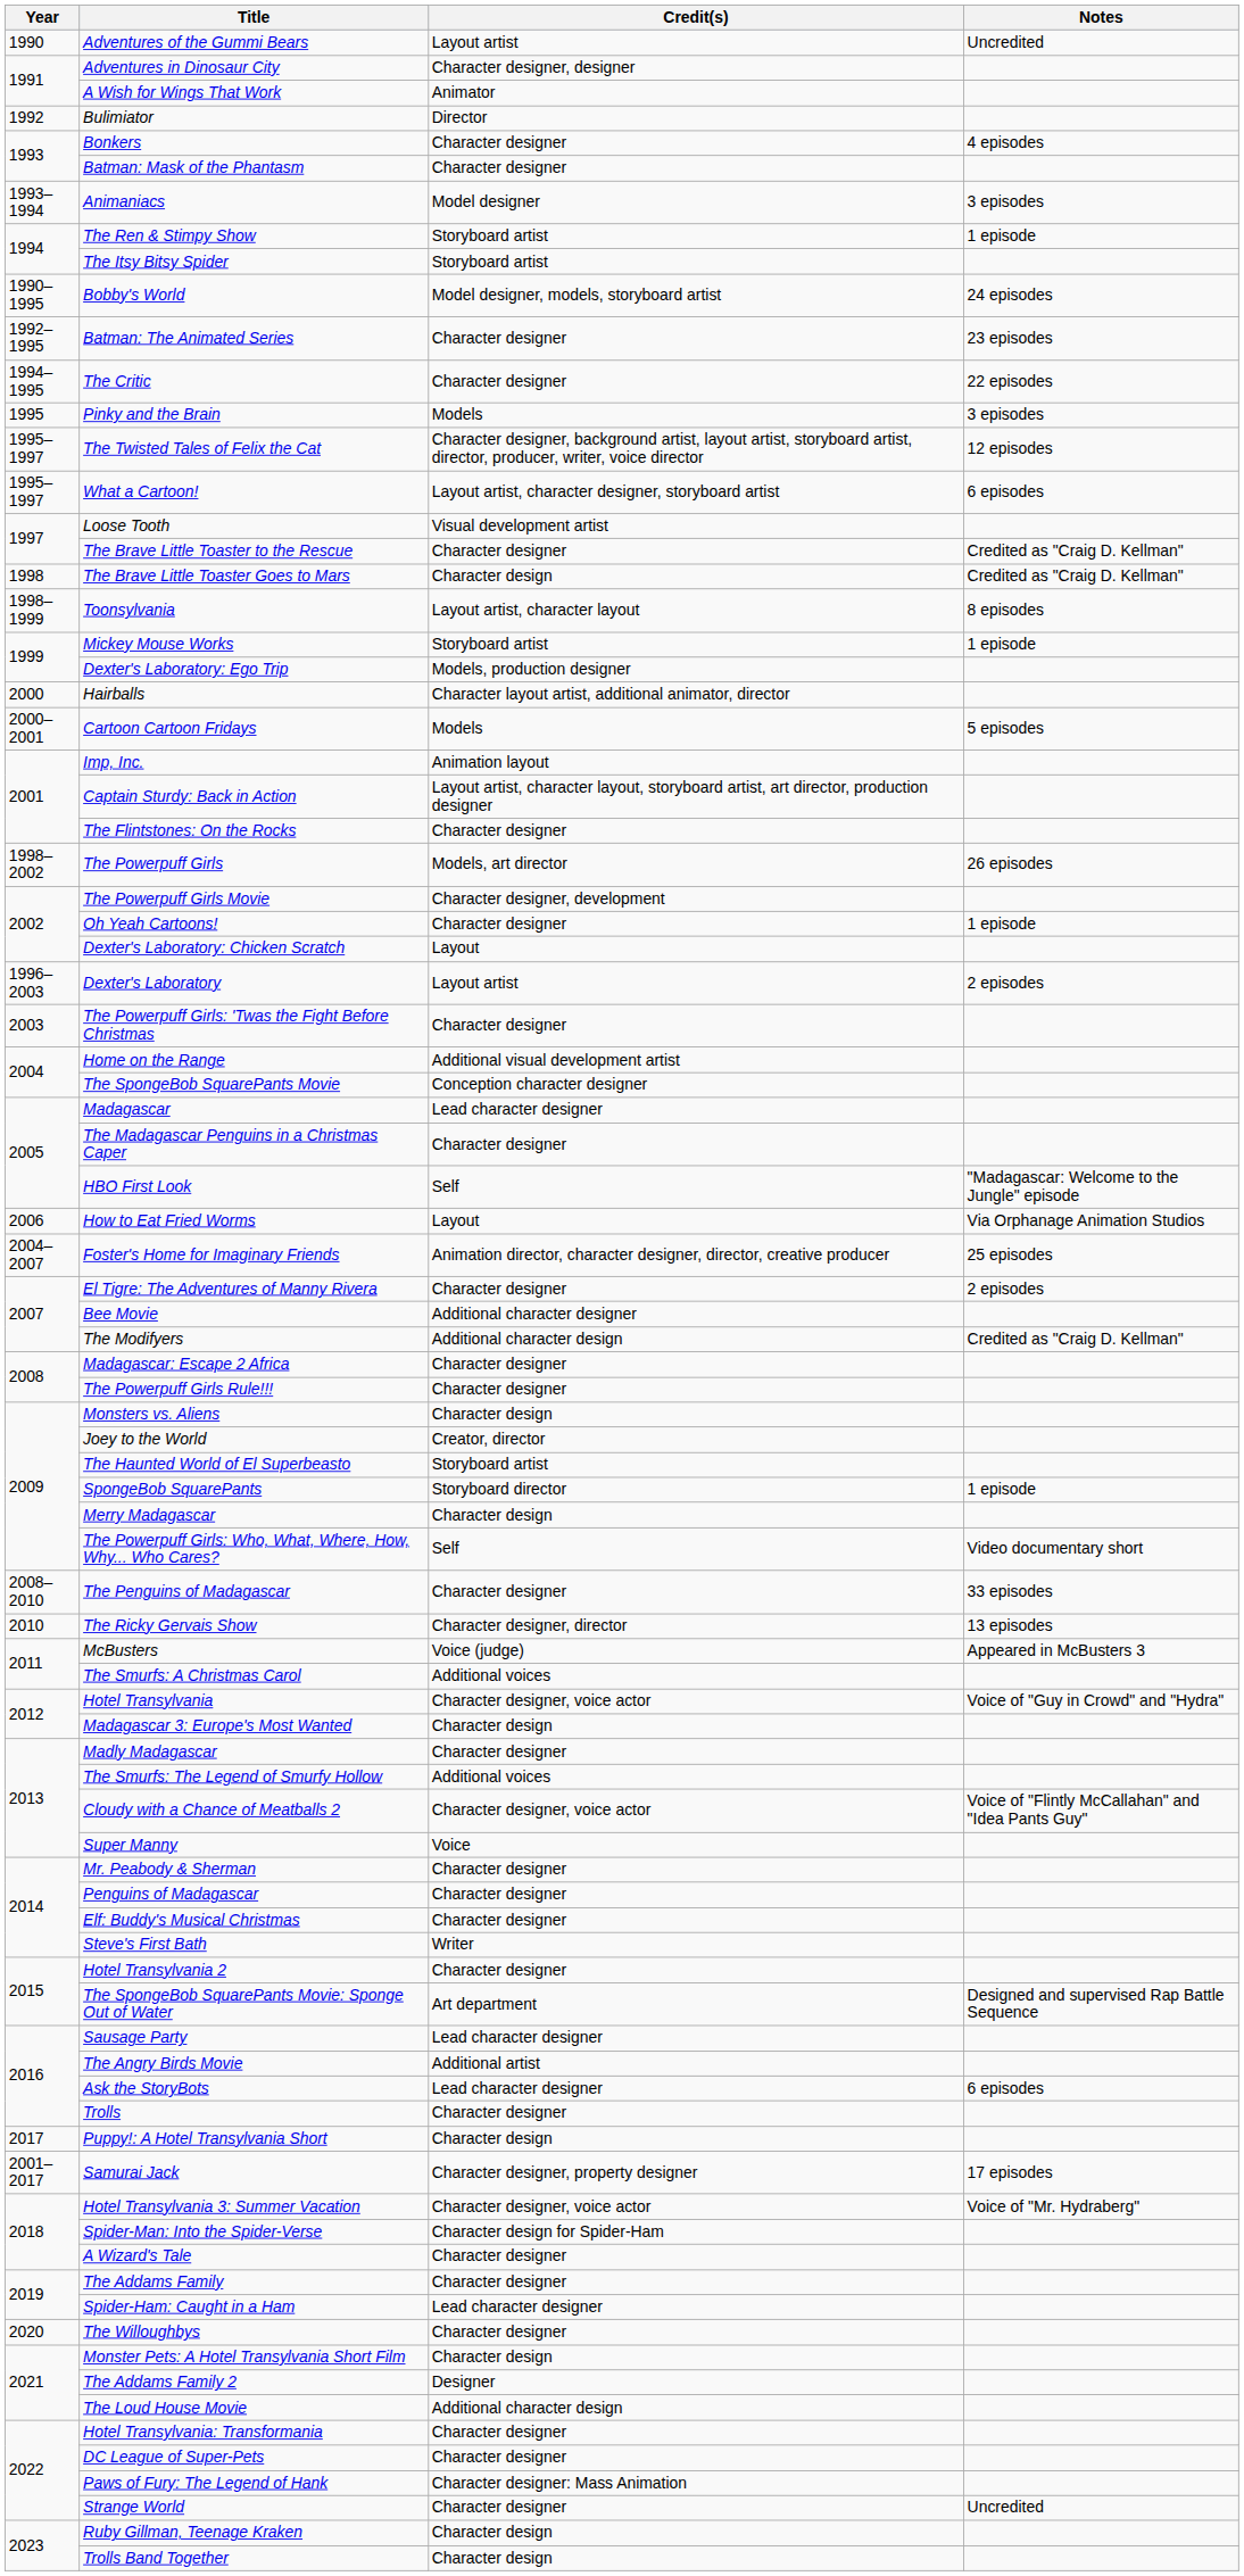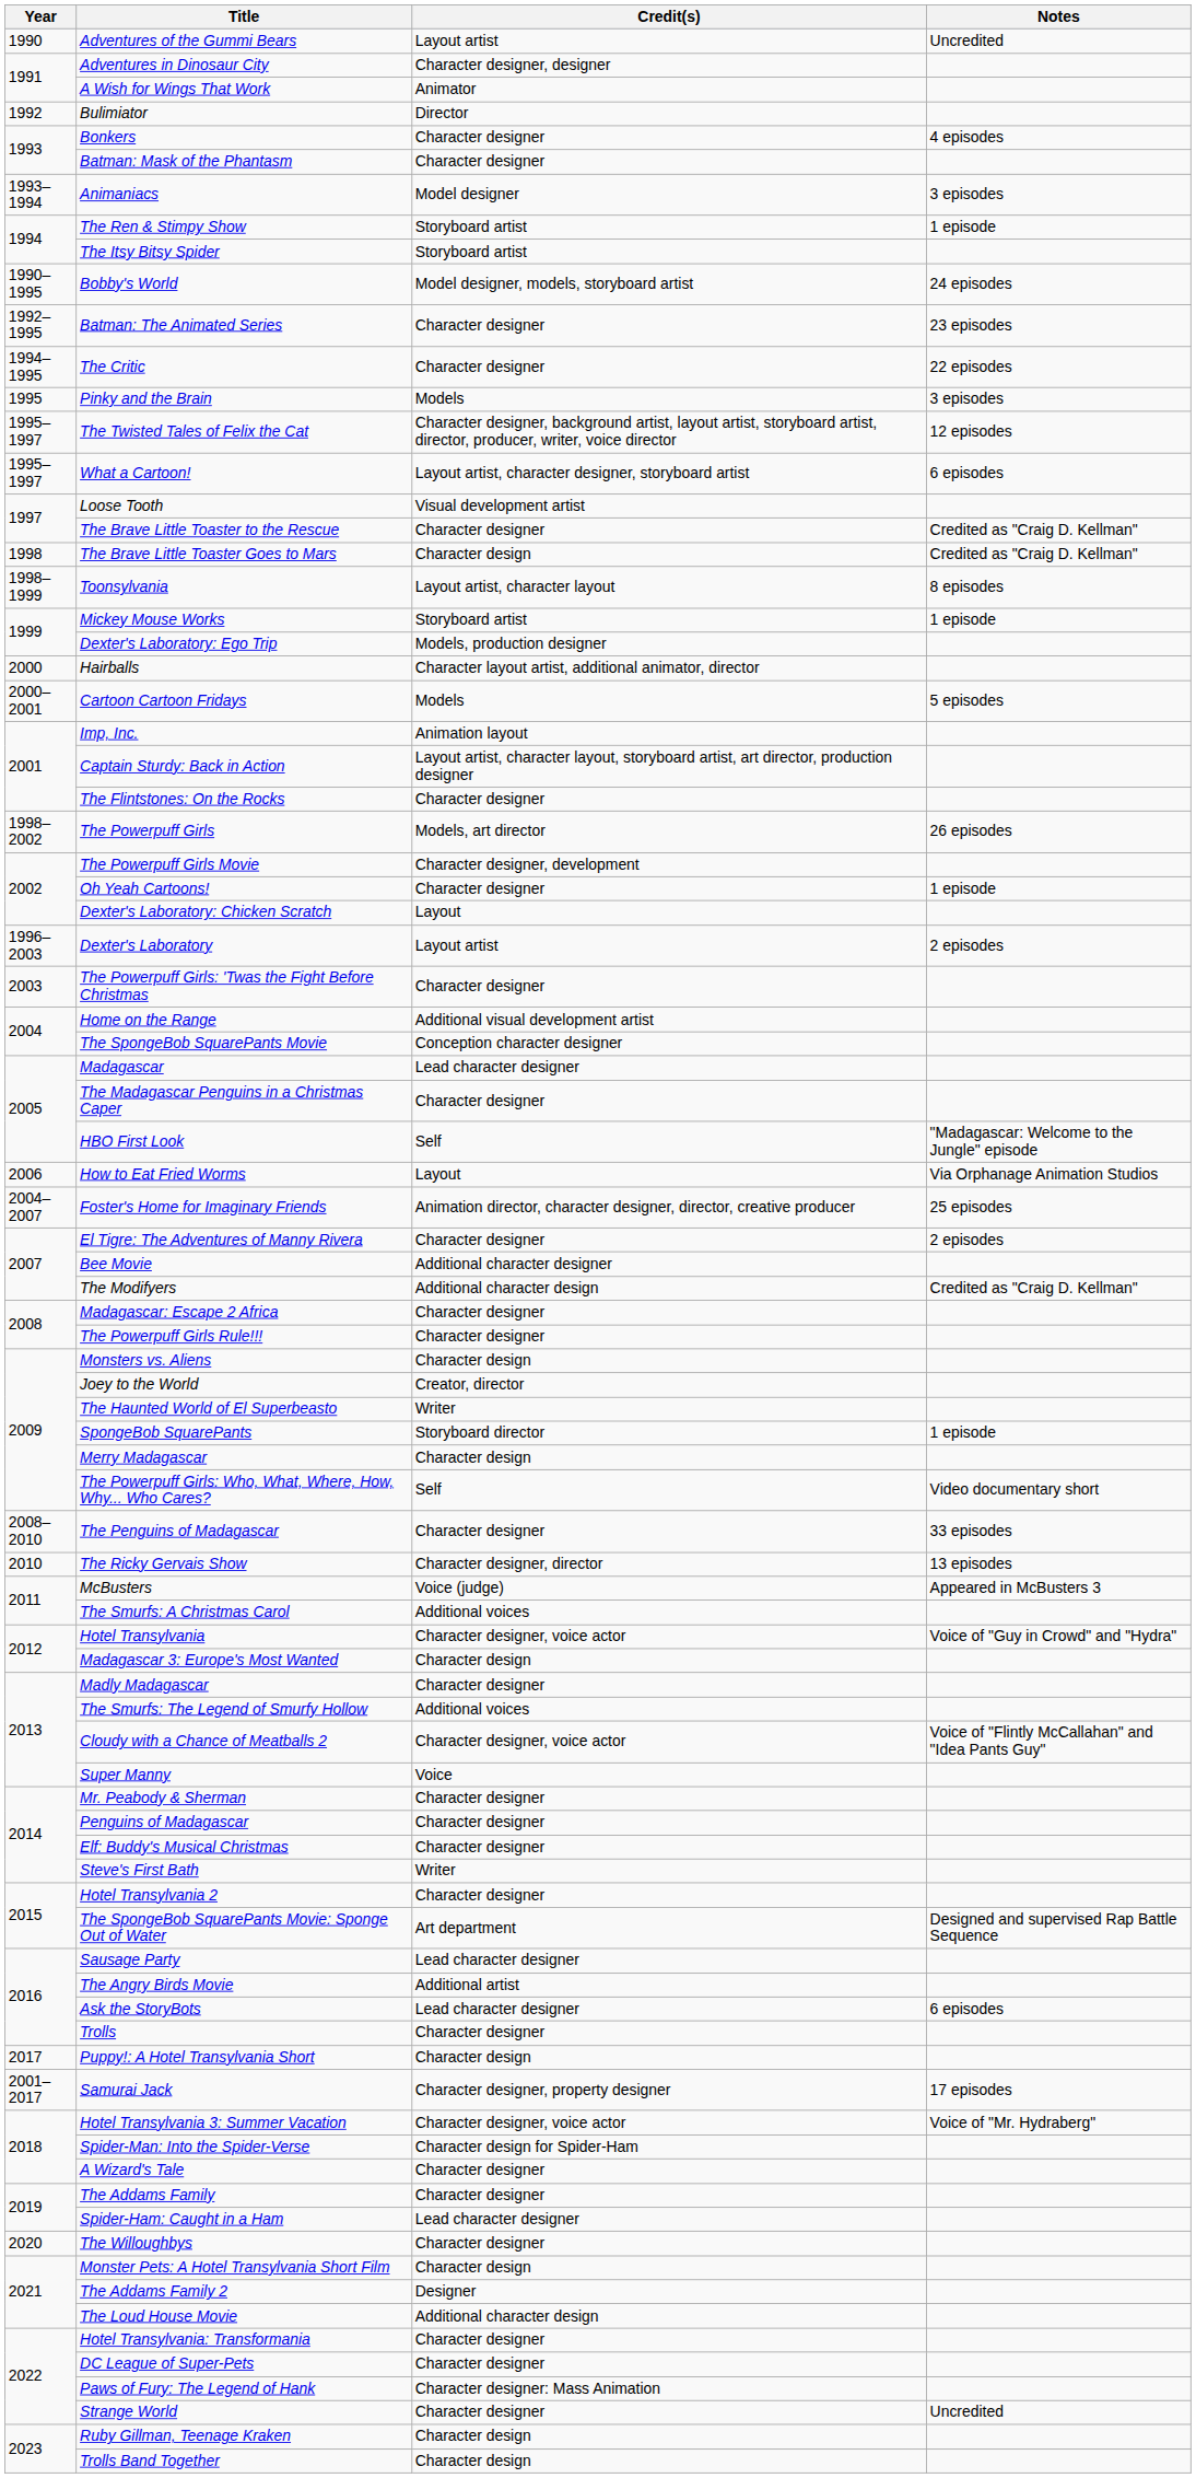The Haunted World of El Superbeasto | Credit(s): Storyboard artist -> Writer
